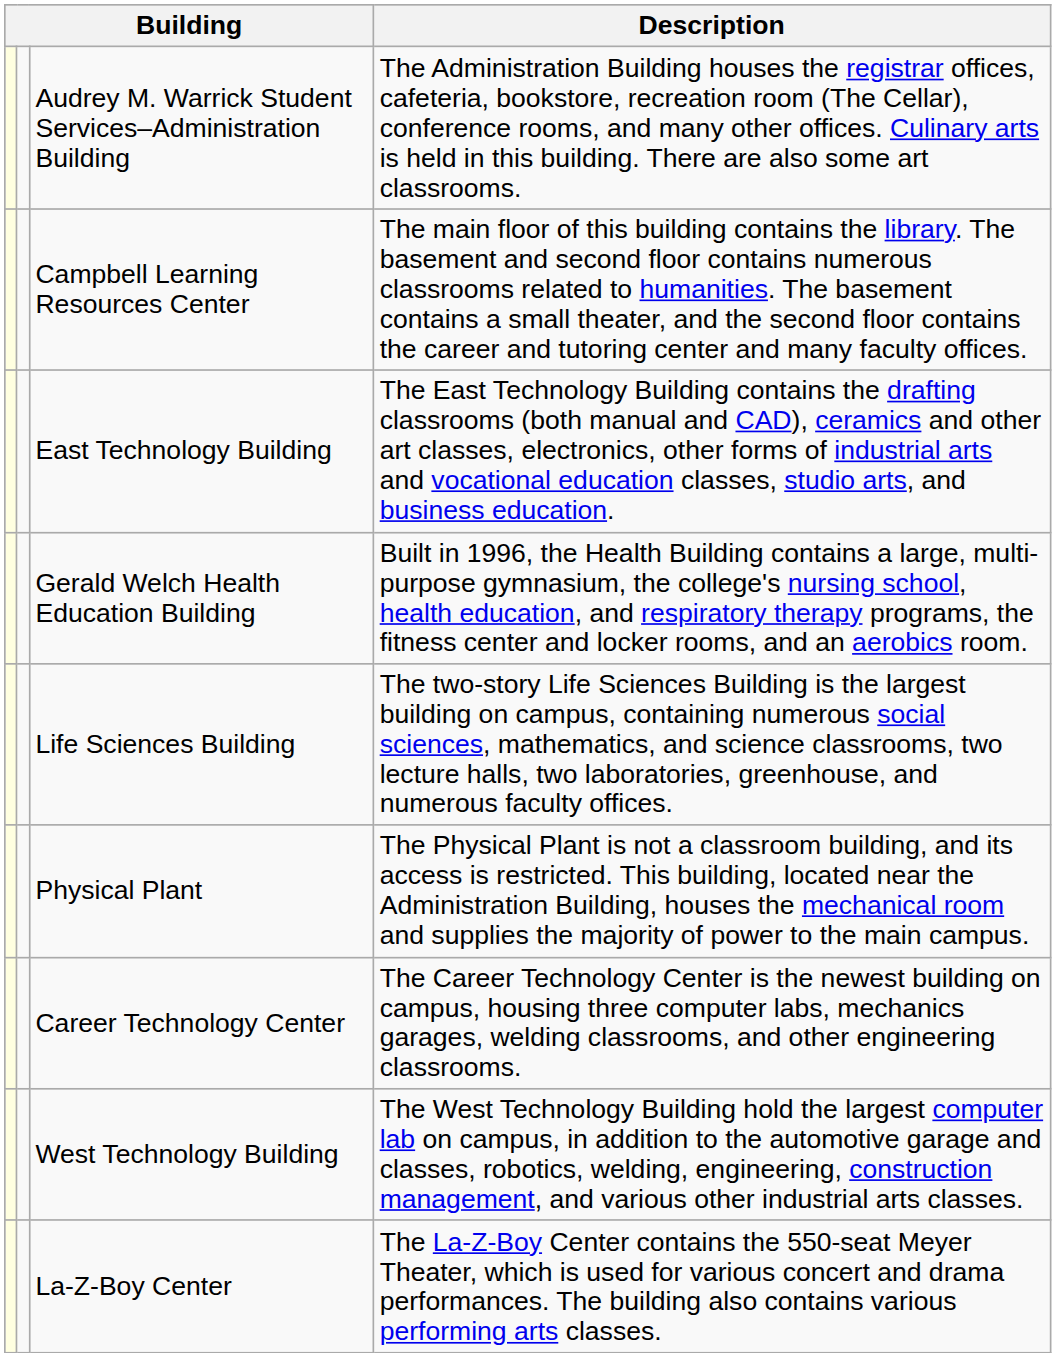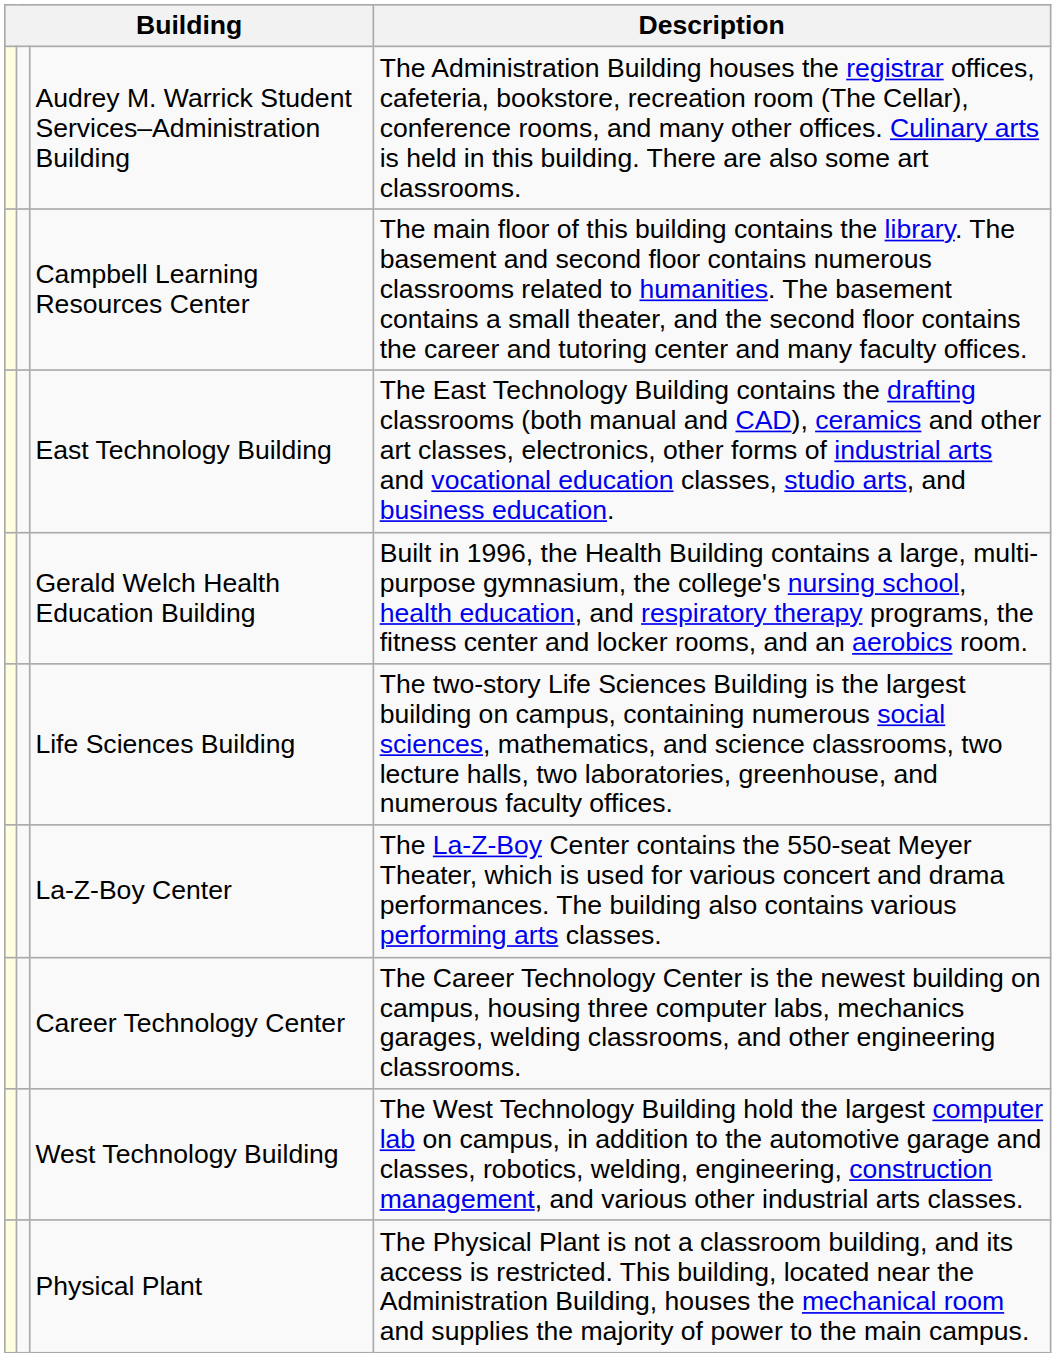rows swapped: Physical Plant <-> La-Z-Boy Center
